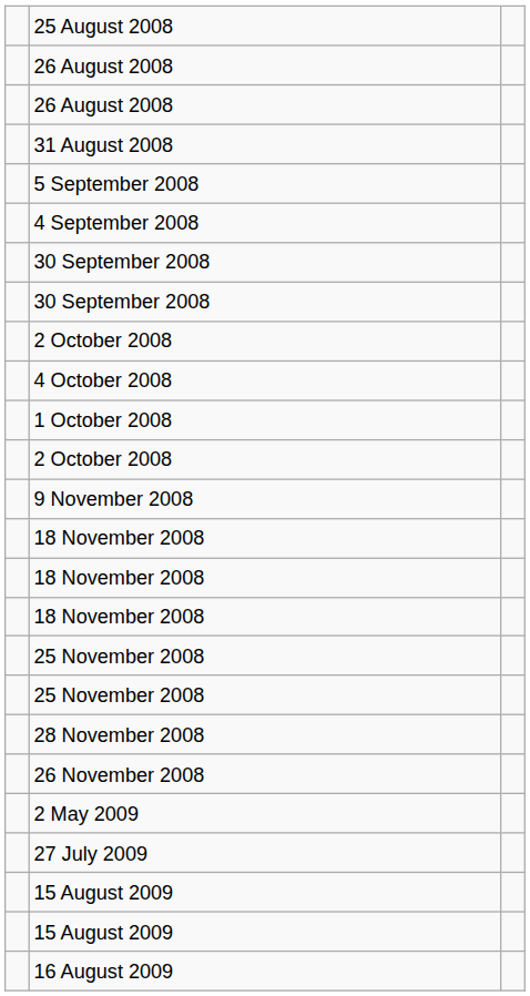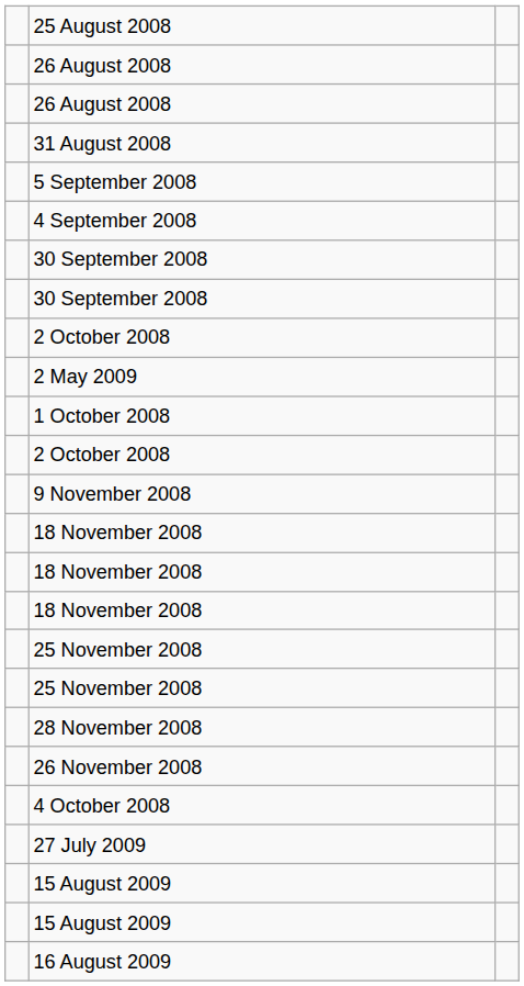rows swapped: 4 October 2008 <-> 2 May 2009
